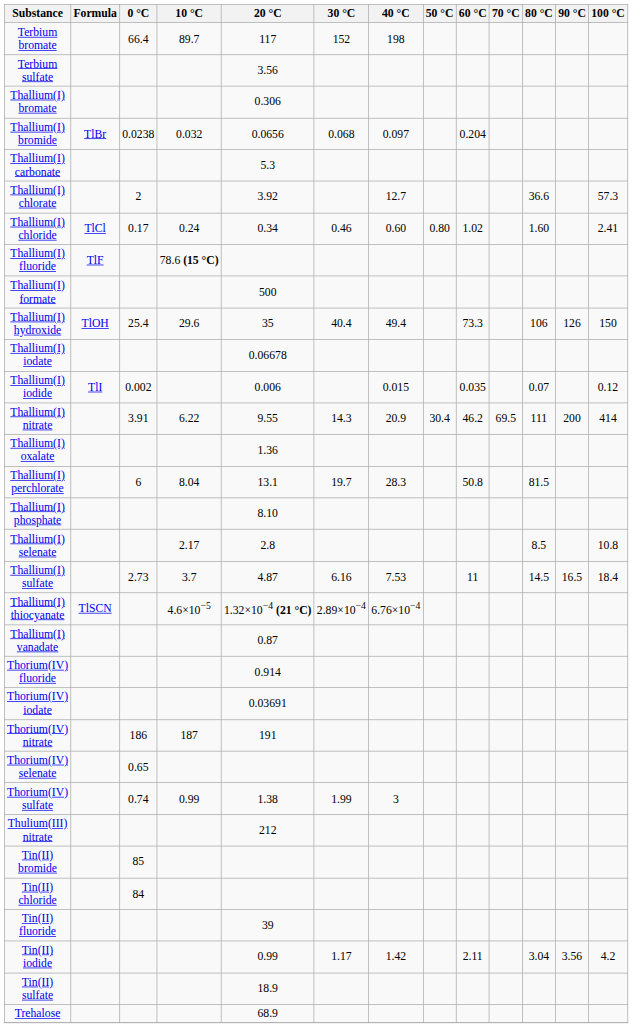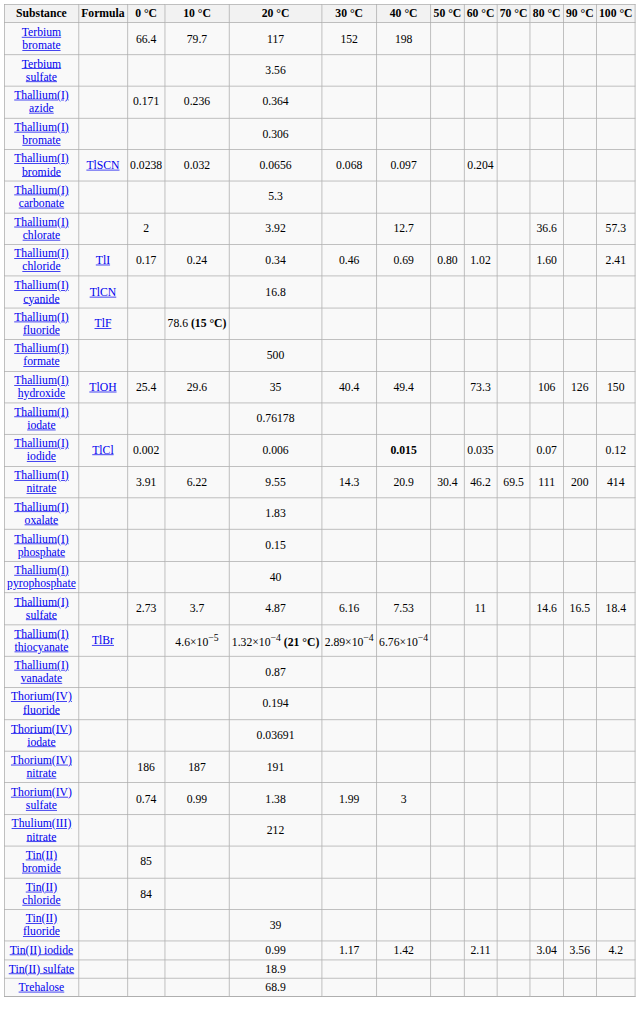Terbium bromate | 10 °C: 89.7 -> 79.7
+ row: Thallium(I) azide | 0.171 | 0.236 | 0.364
Thallium(I) bromide | Formula: TlBr -> TlSCN
Thallium(I) chloride | Formula: TlCl -> TlI
Thallium(I) chloride | 40 °C: 0.60 -> 0.69
+ row: Thallium(I) cyanide | TlCN | 16.8
Thallium(I) iodate | 20 °C: 0.06678 -> 0.76178
Thallium(I) iodide | Formula: TlI -> TlCl
Thallium(I) iodide | 40 °C: normal -> bold
Thallium(I) oxalate | 20 °C: 1.36 -> 1.83
- row: Thallium(I) perchlorate | 6 | 8.04 | 13.1 | 19.7 | 28.3 | 50.8 | 81.5
Thallium(I) phosphate | 20 °C: 8.10 -> 0.15
+ row: Thallium(I) pyrophosphate | 40
- row: Thallium(I) selenate | 2.17 | 2.8 | 8.5 | 10.8
Thallium(I) sulfate | 80 °C: 14.5 -> 14.6
Thallium(I) thiocyanate | Formula: TlSCN -> TlBr
Thorium(IV) fluoride | 20 °C: 0.914 -> 0.194
- row: Thorium(IV) selenate | 0.65
